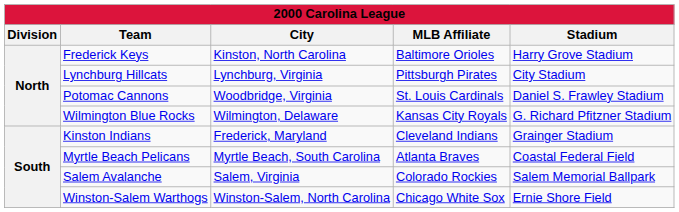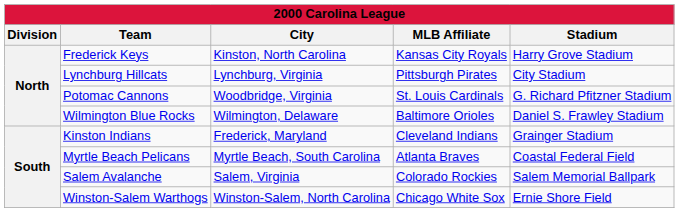Frederick Keys | MLB Affiliate: Baltimore Orioles -> Kansas City Royals
Potomac Cannons | Stadium: Daniel S. Frawley Stadium -> G. Richard Pfitzner Stadium
Wilmington Blue Rocks | MLB Affiliate: Kansas City Royals -> Baltimore Orioles
Wilmington Blue Rocks | Stadium: G. Richard Pfitzner Stadium -> Daniel S. Frawley Stadium
